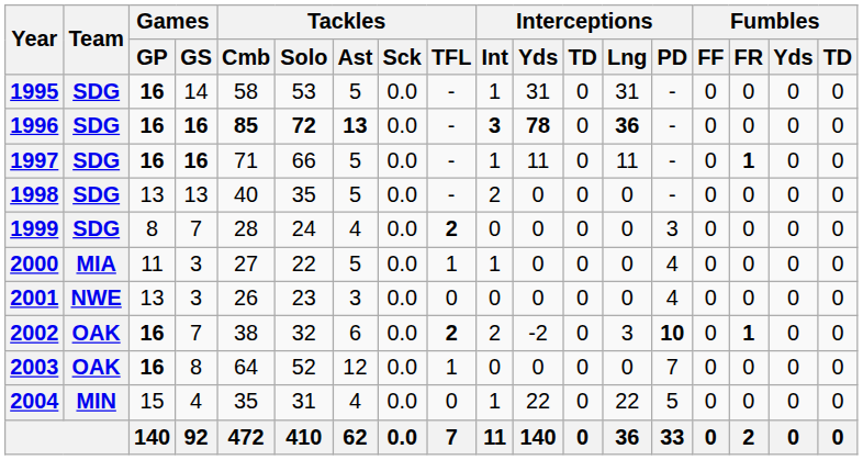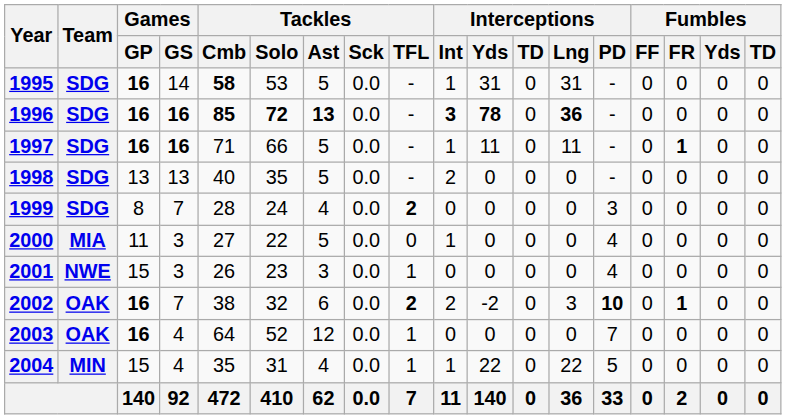1995 | Tackles / Cmb: normal -> bold
2000 | Tackles / TFL: 1 -> 0
2001 | Games / GP: 13 -> 15
2001 | Tackles / TFL: 0 -> 1
2003 | Games / GS: 8 -> 4
2004 | Tackles / TFL: 0 -> 1
